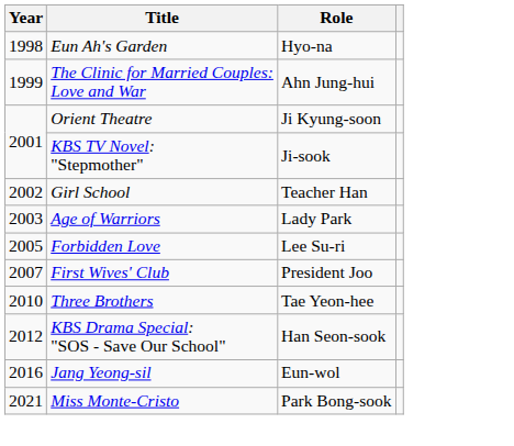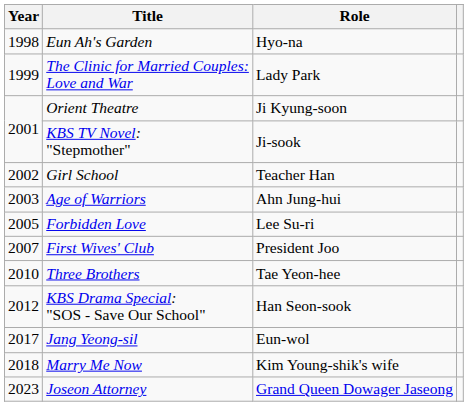The Clinic for Married Couples: Love and War | Role: Ahn Jung-hui -> Lady Park
Age of Warriors | Role: Lady Park -> Ahn Jung-hui
Jang Yeong-sil | Year: 2016 -> 2017
+ row: 2018 | Marry Me Now | Kim Young-shik's wife
- row: 2021 | Miss Monte-Cristo | Park Bong-sook
+ row: 2023 | Joseon Attorney | Grand Queen Dowager Jaseong
